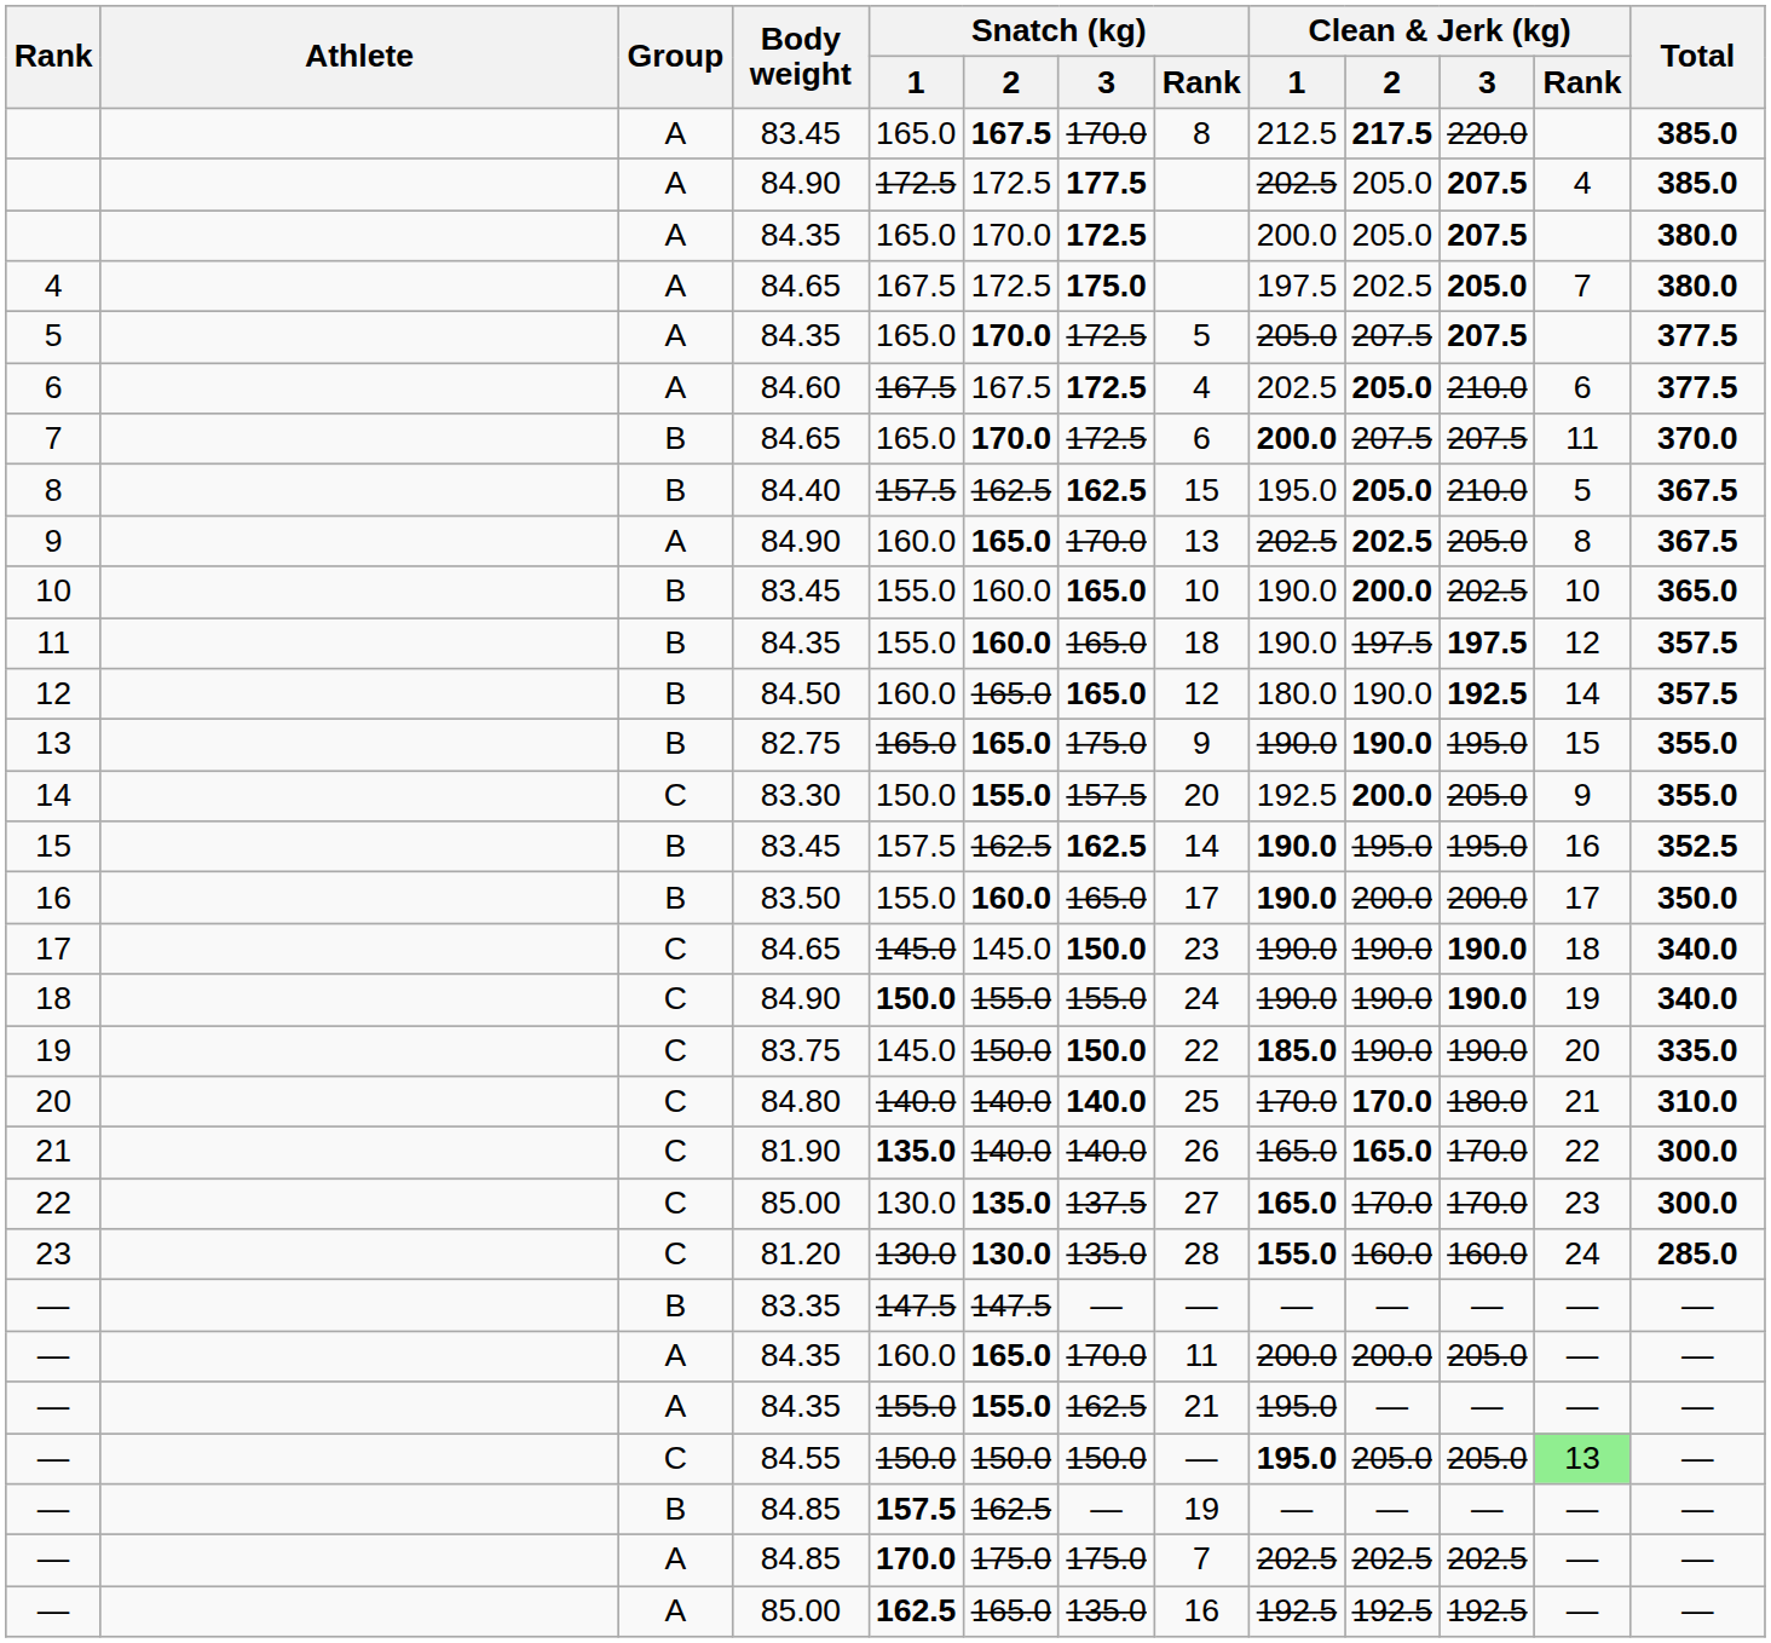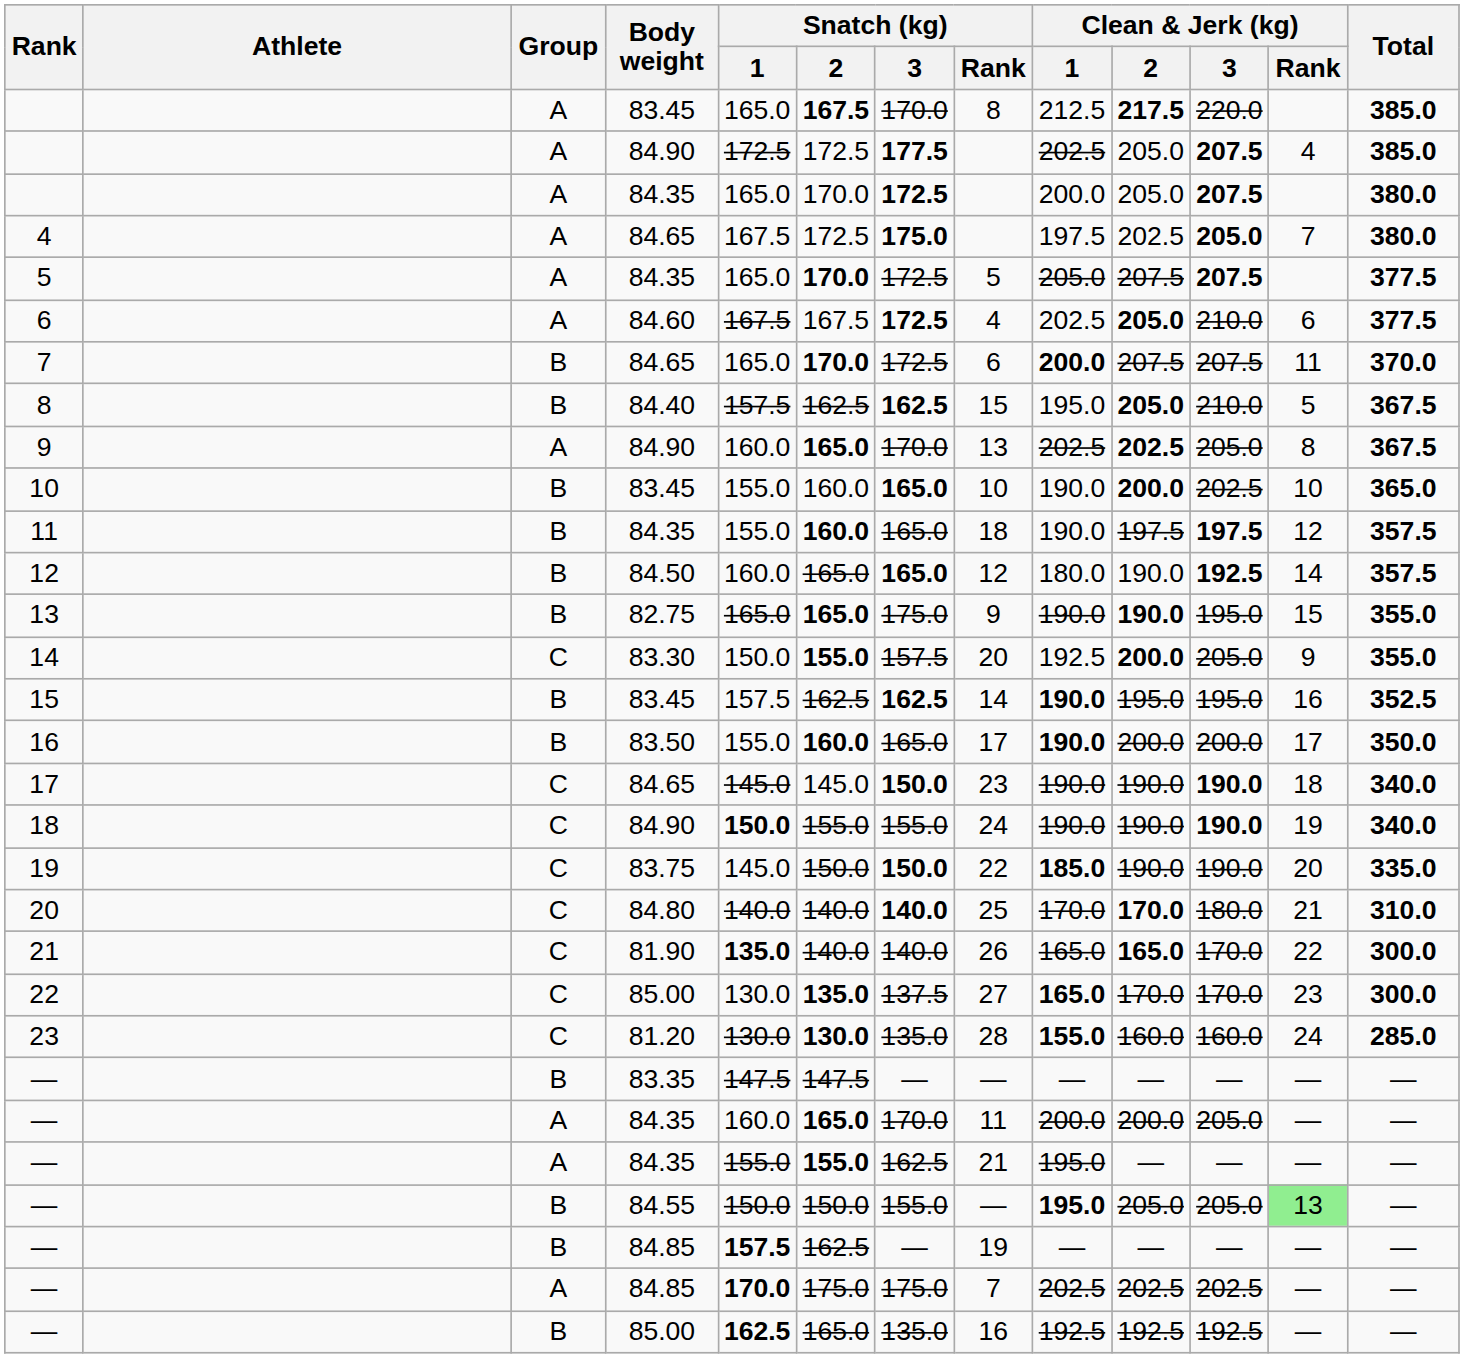— / 84.55 | Group: C -> B
— / 84.55 | Snatch (kg) / 3: 150.0 -> 155.0
— / 85.00 | Group: A -> B
